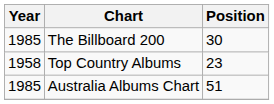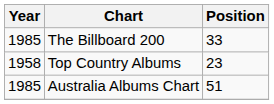The Billboard 200 | Position: 30 -> 33
